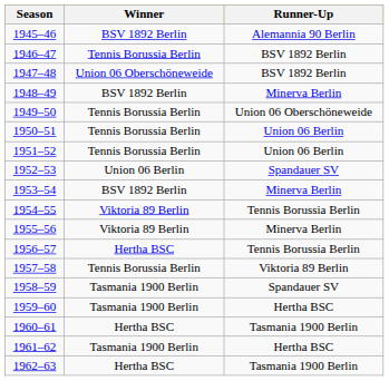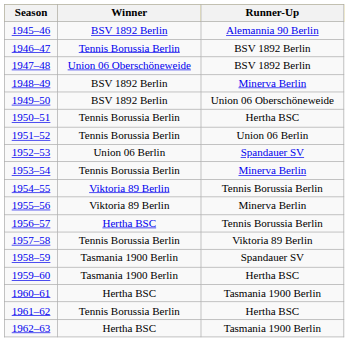1949–50 | Winner: Tennis Borussia Berlin -> BSV 1892 Berlin
1950–51 | Runner-Up: Union 06 Berlin -> Hertha BSC
1953–54 | Winner: BSV 1892 Berlin -> Tennis Borussia Berlin
1961–62 | Winner: Tasmania 1900 Berlin -> Tennis Borussia Berlin
